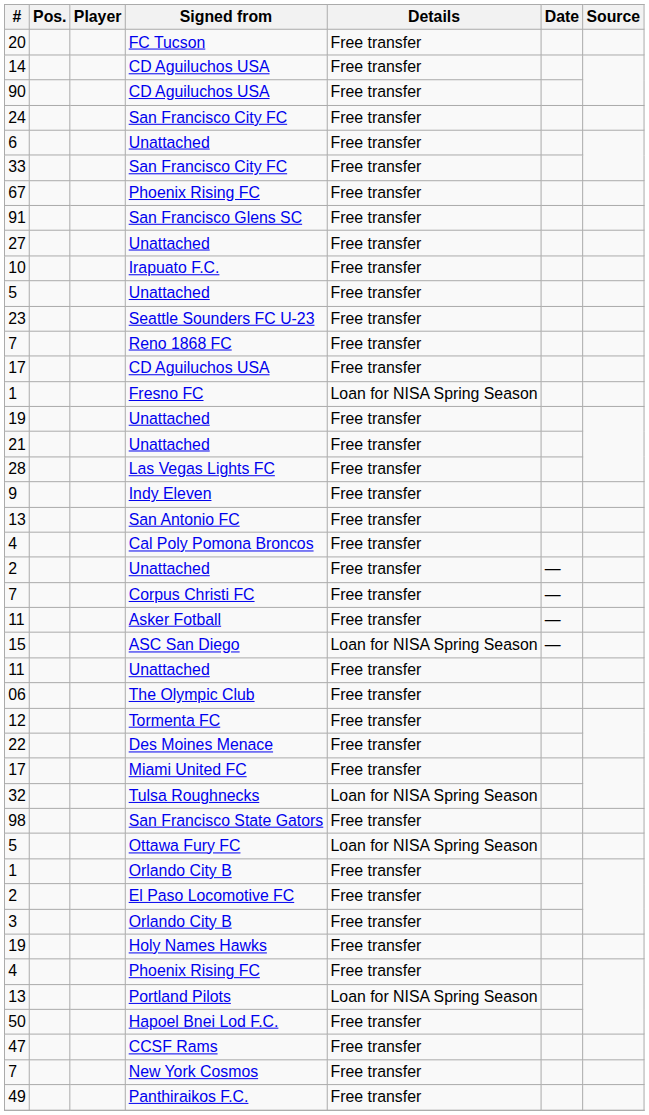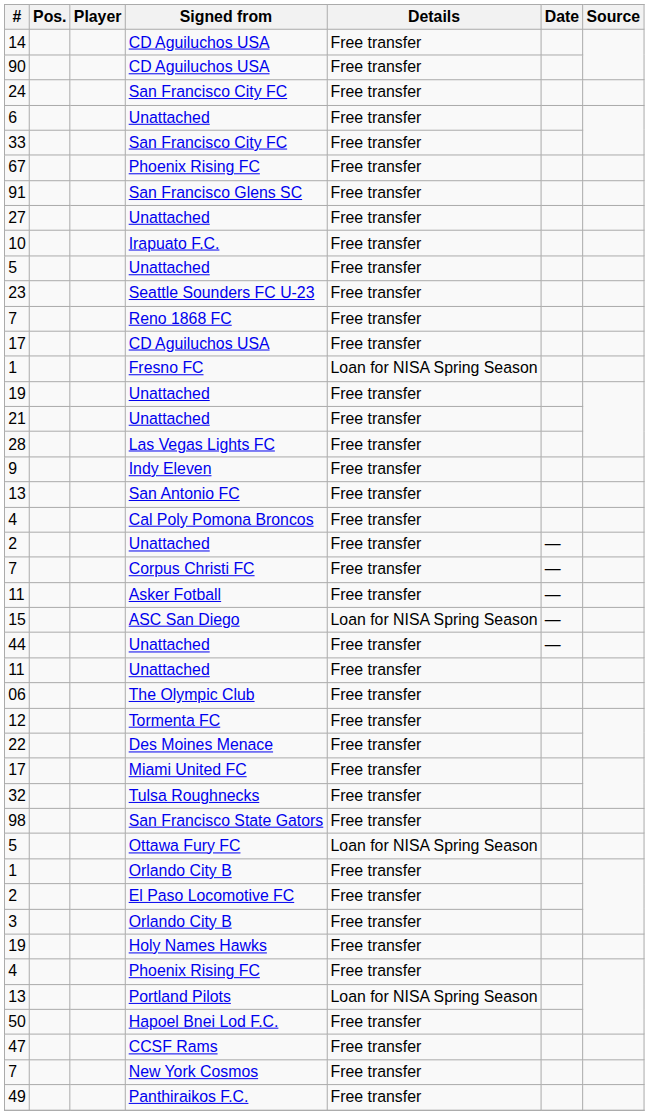- row: 20 | FC Tucson | Free transfer
+ row: 44 | Unattached | Free transfer | —
32 | Details: Loan for NISA Spring Season -> Free transfer
